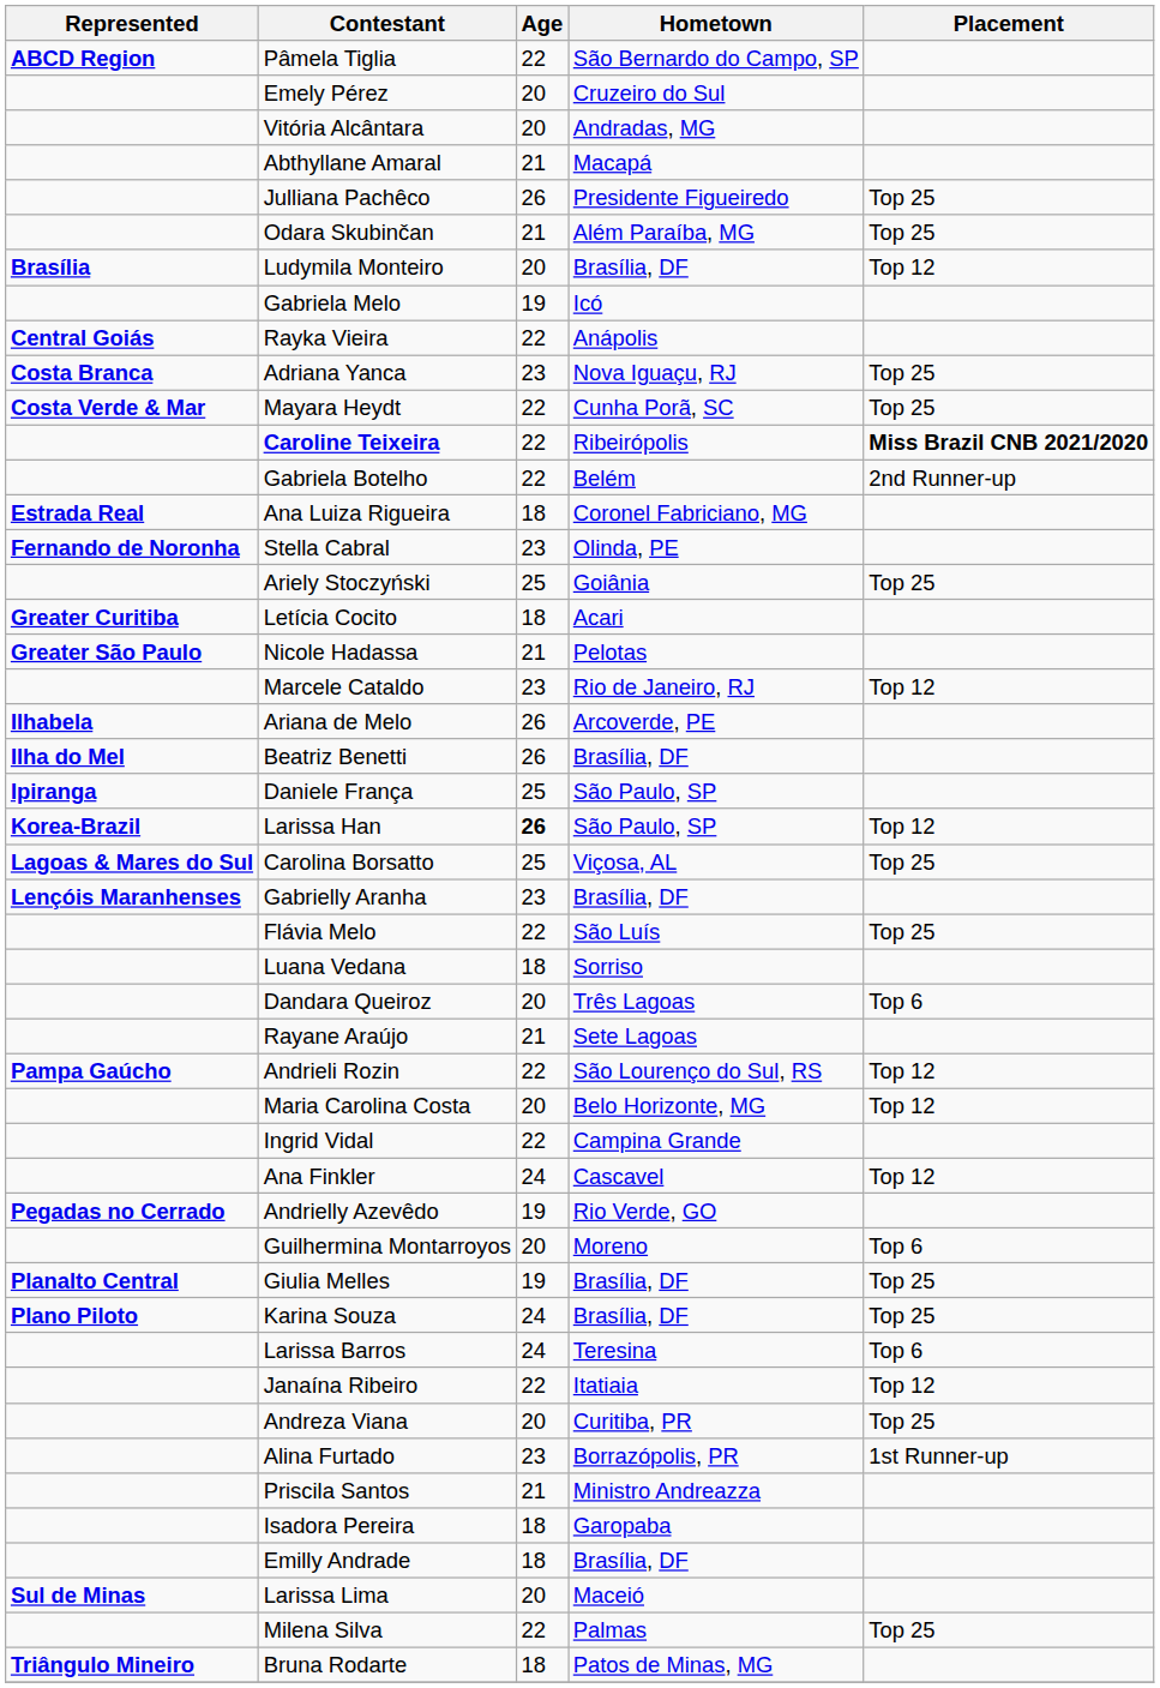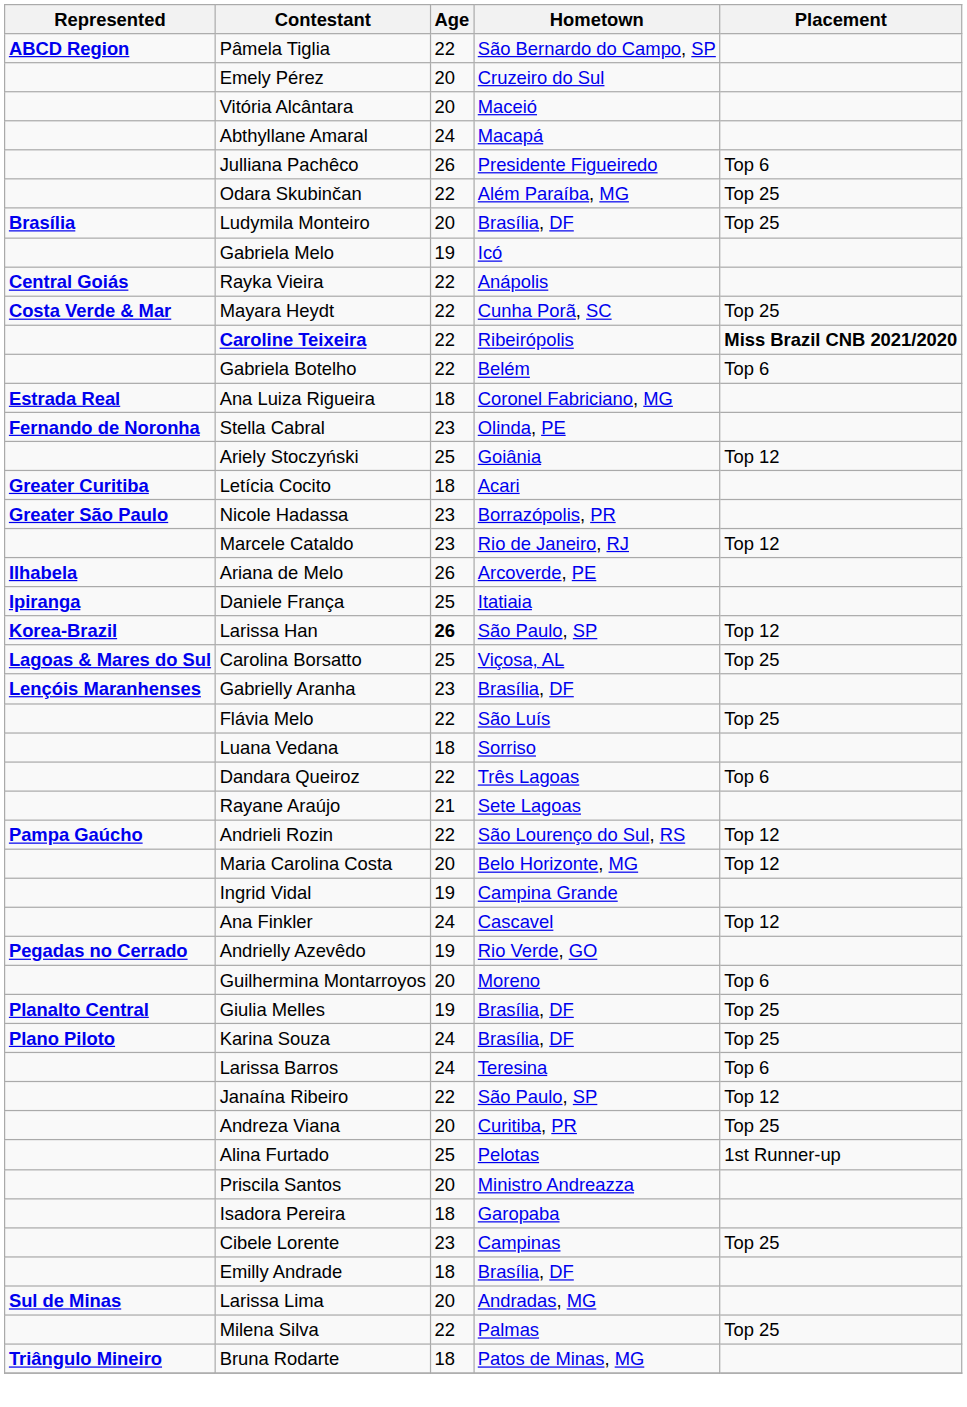Vitória Alcântara | Hometown: Andradas, MG -> Maceió
Abthyllane Amaral | Age: 21 -> 24
Julliana Pachêco | Placement: Top 25 -> Top 6
Odara Skubinčan | Age: 21 -> 22
Ludymila Monteiro | Placement: Top 12 -> Top 25
- row: Costa Branca | Adriana Yanca | 23 | Nova Iguaçu, RJ | Top 25
Gabriela Botelho | Placement: 2nd Runner-up -> Top 6
Ariely Stoczyński | Placement: Top 25 -> Top 12
Nicole Hadassa | Age: 21 -> 23
Nicole Hadassa | Hometown: Pelotas -> Borrazópolis, PR
- row: Ilha do Mel | Beatriz Benetti | 26 | Brasília, DF
Daniele França | Hometown: São Paulo, SP -> Itatiaia
Dandara Queiroz | Age: 20 -> 22
Ingrid Vidal | Age: 22 -> 19
Janaína Ribeiro | Hometown: Itatiaia -> São Paulo, SP
Alina Furtado | Age: 23 -> 25
Alina Furtado | Hometown: Borrazópolis, PR -> Pelotas
Priscila Santos | Age: 21 -> 20
+ row: Cibele Lorente | 23 | Campinas | Top 25
Larissa Lima | Hometown: Maceió -> Andradas, MG
